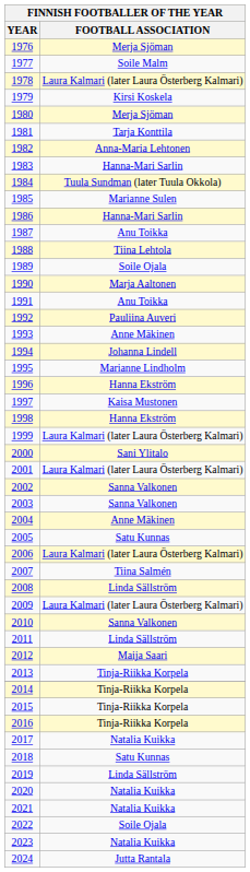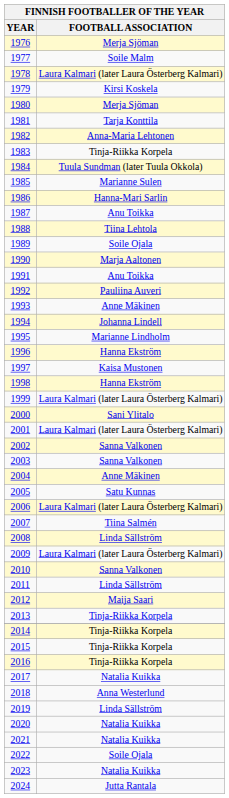1983 | FOOTBALL ASSOCIATION: Hanna-Mari Sarlin -> Tinja-Riikka Korpela
2018 | FOOTBALL ASSOCIATION: Satu Kunnas -> Anna Westerlund
